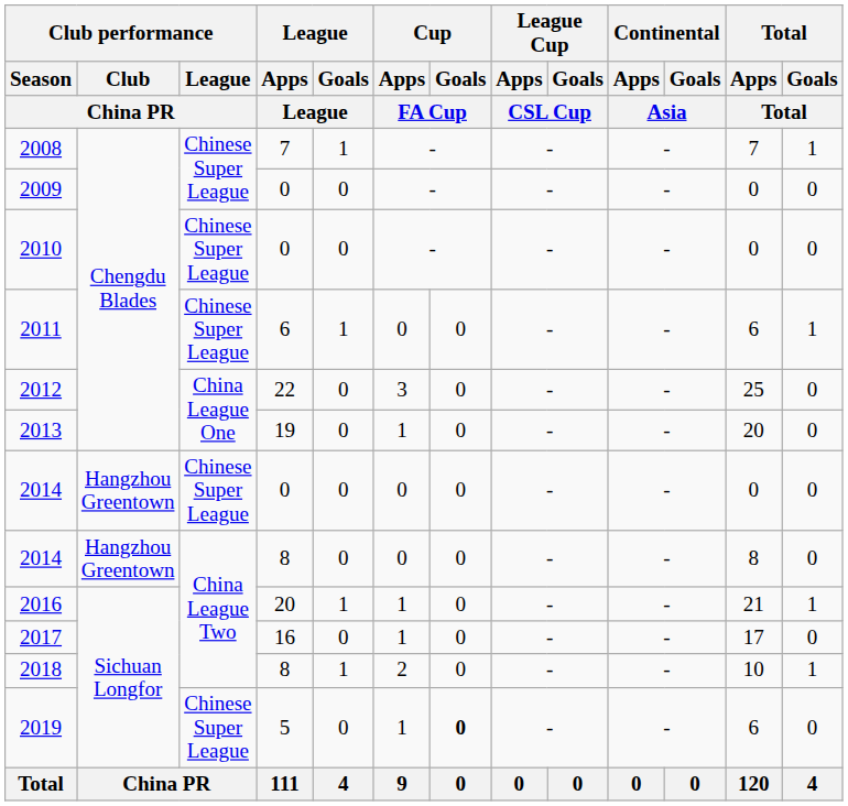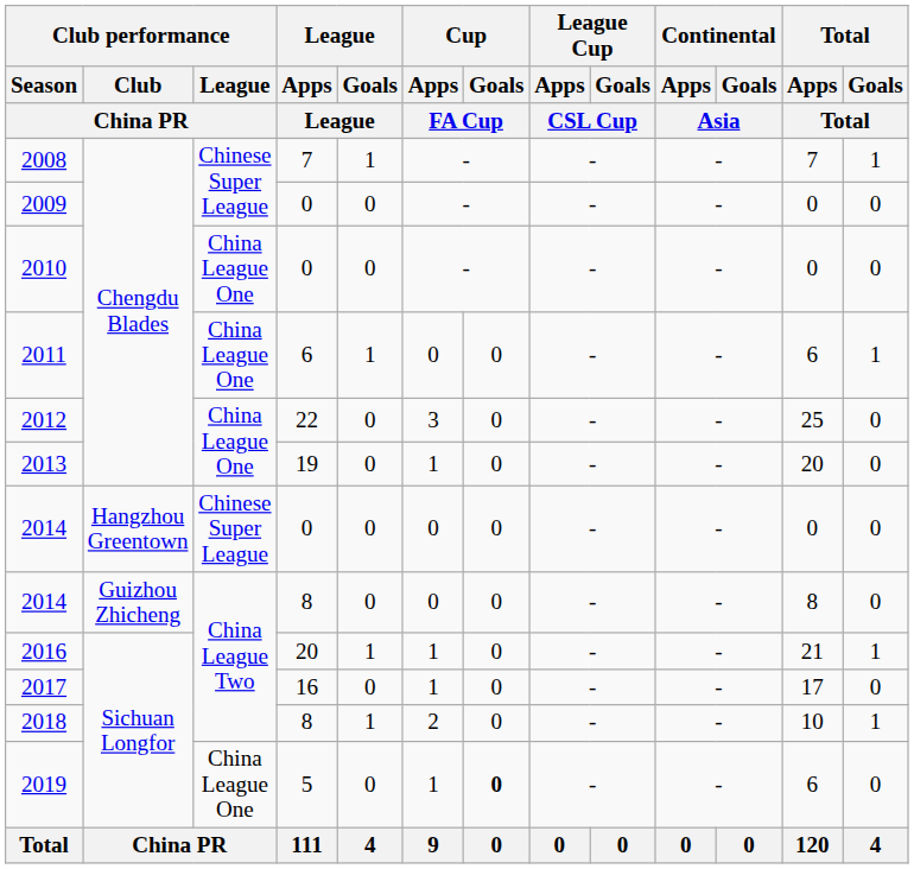2010 | Club performance / League / China PR: Chinese Super League -> China League One
2011 | Club performance / League / China PR: Chinese Super League -> China League One
2014 / 8 | Club performance / Club / China PR: Hangzhou Greentown -> Guizhou Zhicheng
2019 | Club performance / League / China PR: Chinese Super League -> China League One
